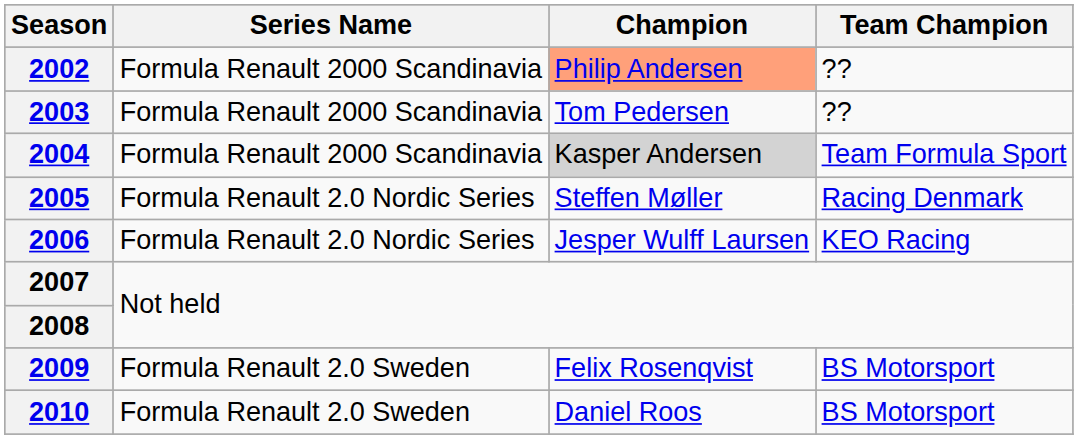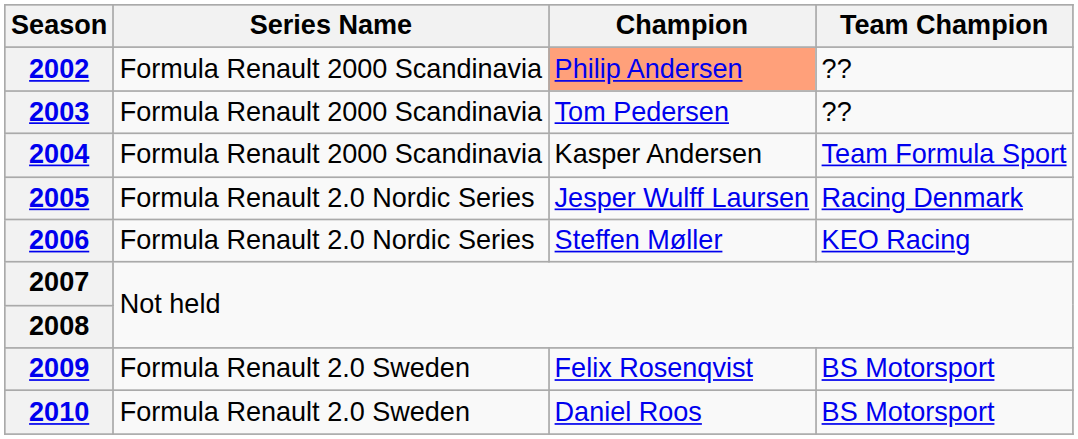2004 | Champion: lightgrey background -> no background
2005 | Champion: Steffen Møller -> Jesper Wulff Laursen
2006 | Champion: Jesper Wulff Laursen -> Steffen Møller
